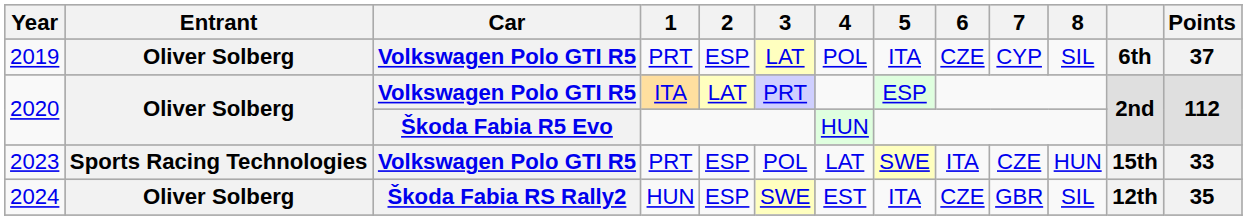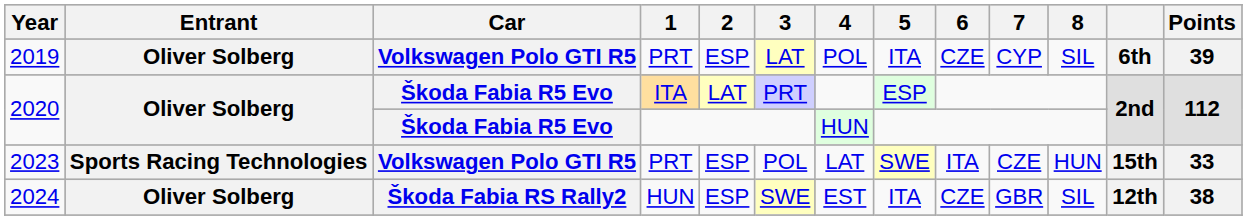2019 | Points: 37 -> 39
2020 / ITA | Car: Volkswagen Polo GTI R5 -> Škoda Fabia R5 Evo
2024 | Points: 35 -> 38
